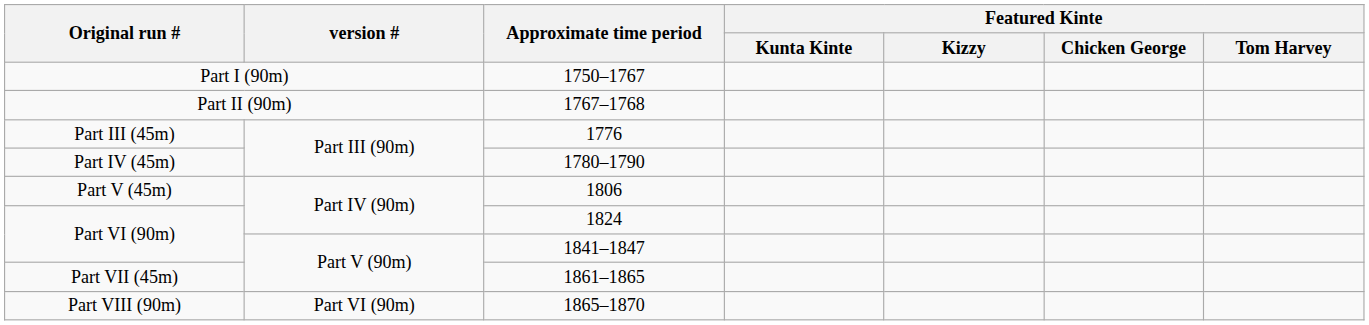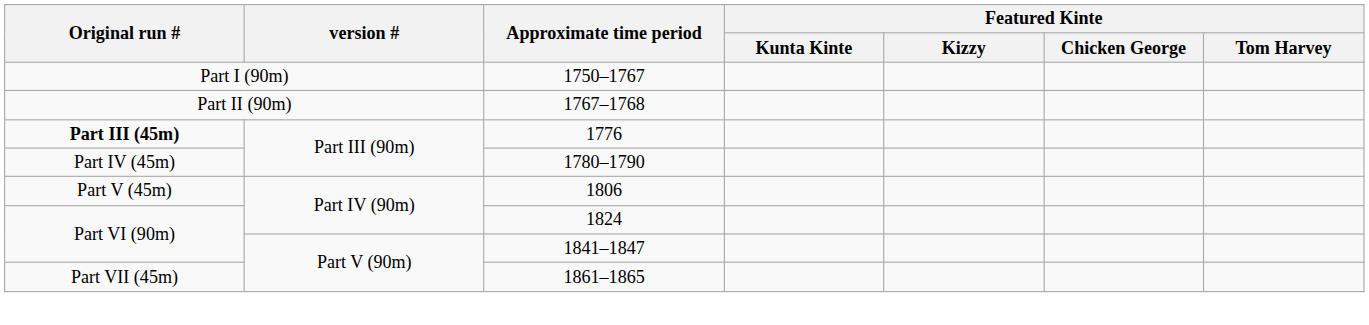1776 | Original run #: normal -> bold
- row: Part VIII (90m) | Part VI (90m) | 1865–1870
